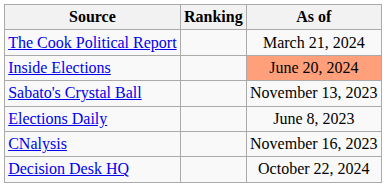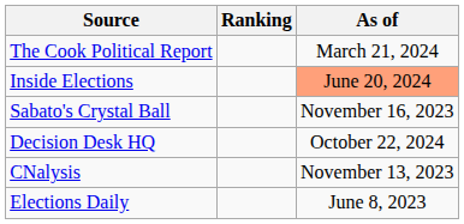Sabato's Crystal Ball | As of: November 13, 2023 -> November 16, 2023
rows swapped: Elections Daily <-> Decision Desk HQ
CNalysis | As of: November 16, 2023 -> November 13, 2023
